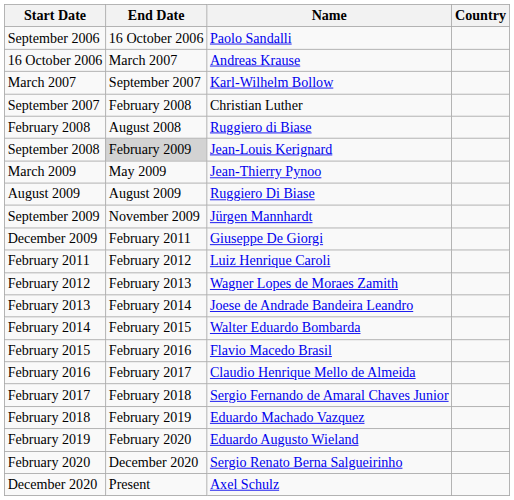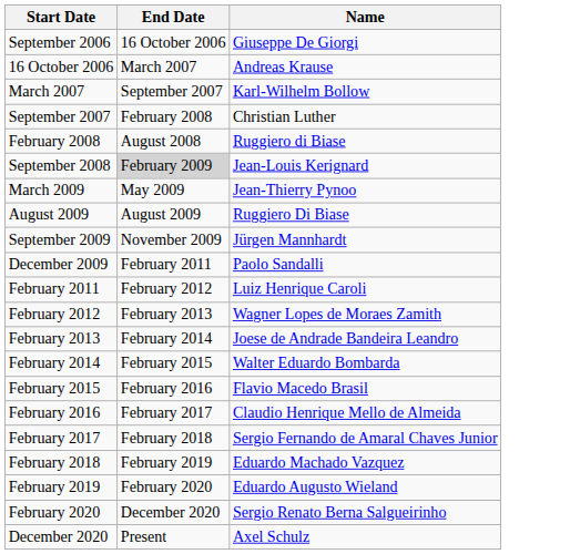- column: Country
September 2006 | Name: Paolo Sandalli -> Giuseppe De Giorgi
December 2009 | Name: Giuseppe De Giorgi -> Paolo Sandalli
